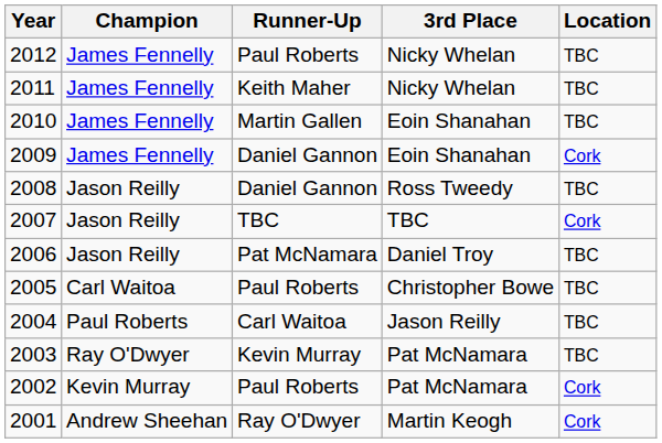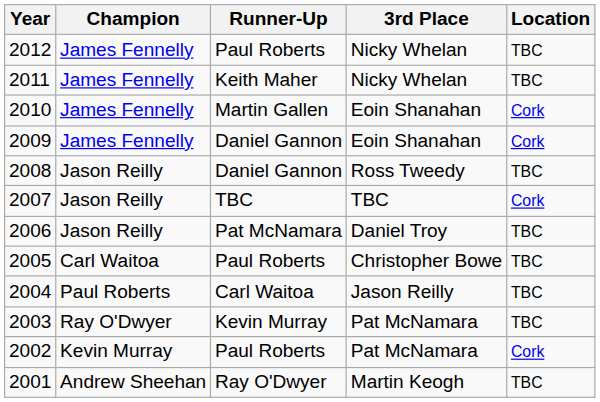2010 | Location: TBC -> Cork
2001 | Location: Cork -> TBC
